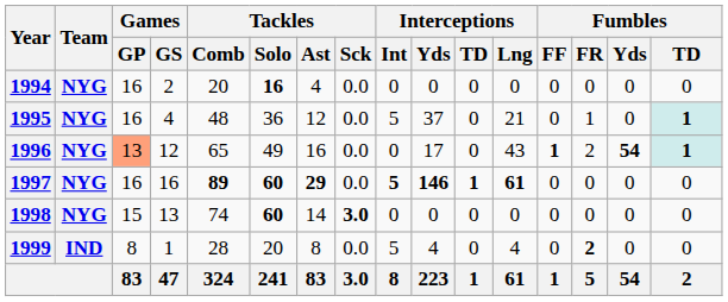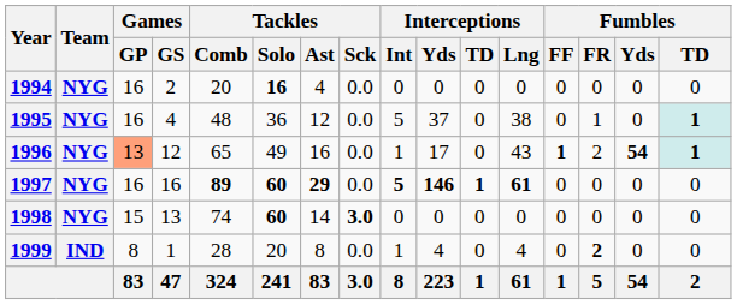1995 | Interceptions / Lng: 21 -> 38
1996 | Interceptions / Int: 0 -> 1
1999 | Interceptions / Int: 5 -> 1
